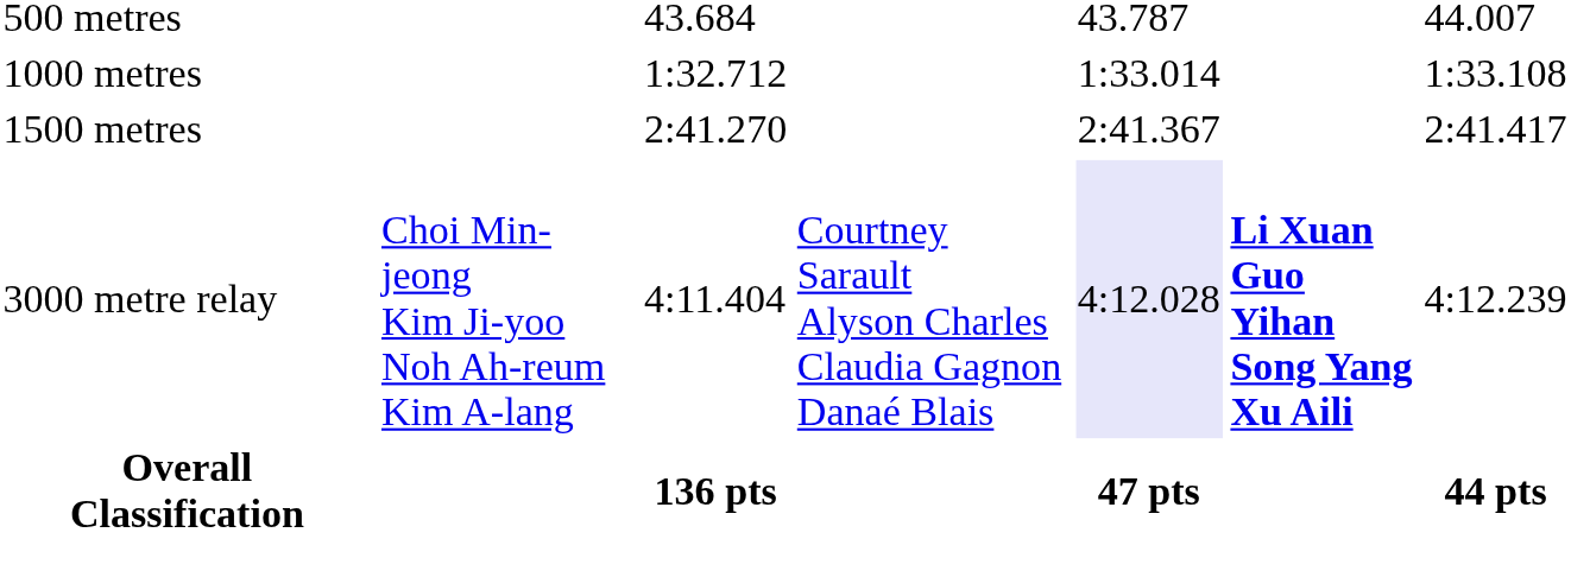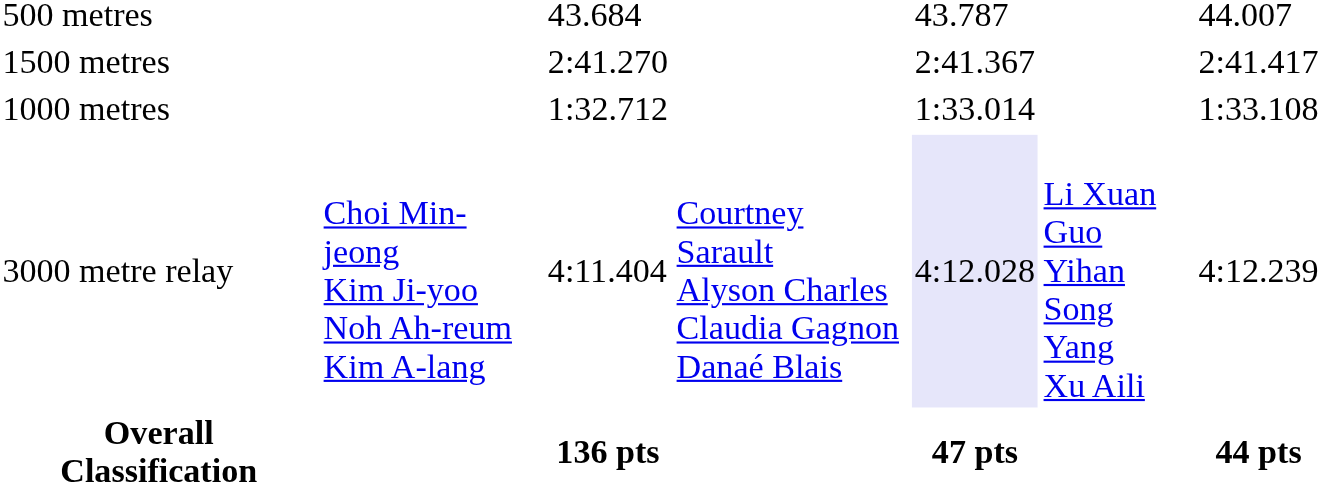rows swapped: 1000 metres <-> 1500 metres
3000 metre relay | column 6: bold -> normal
